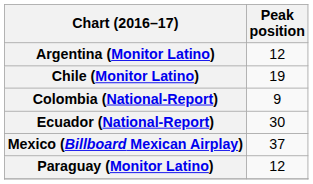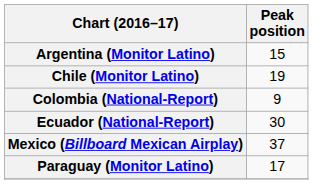Argentina (Monitor Latino) | Peak position: 12 -> 15
Paraguay (Monitor Latino) | Peak position: 12 -> 17
